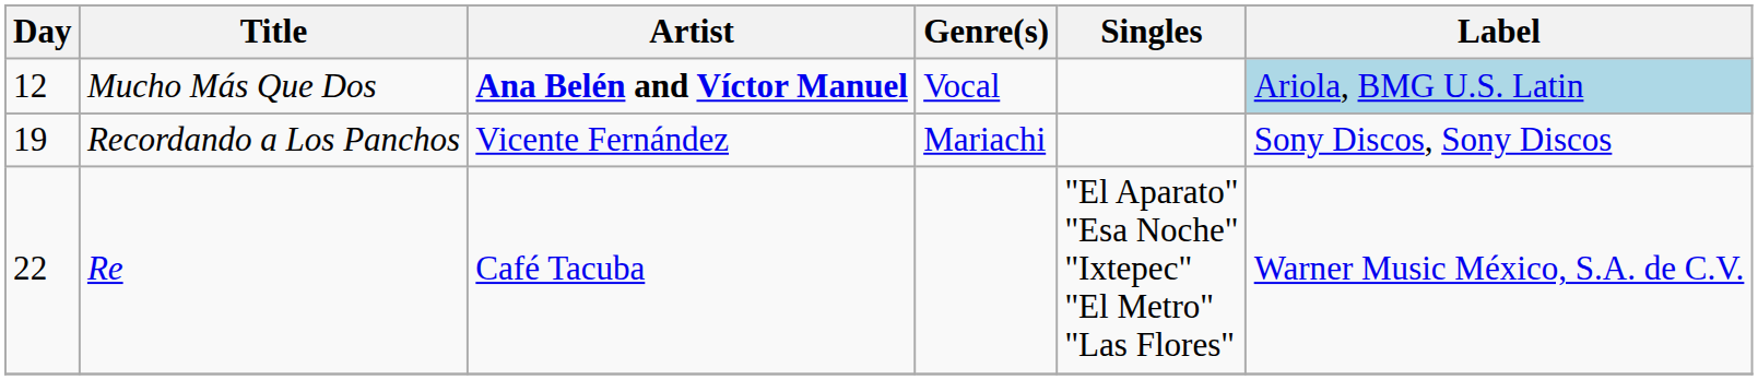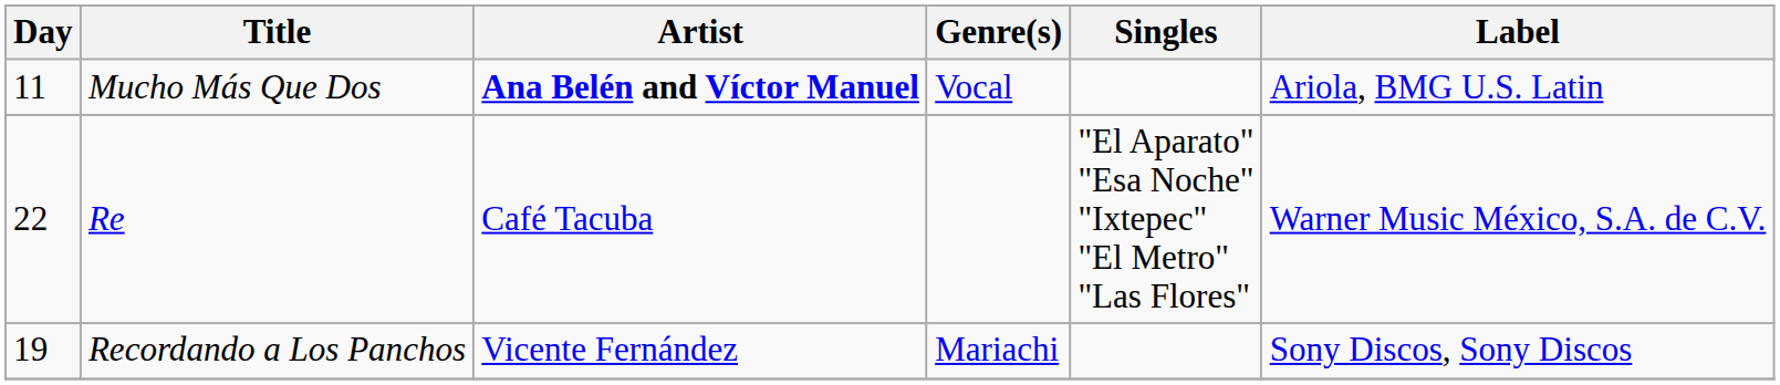Mucho Más Que Dos | Day: 12 -> 11
Mucho Más Que Dos | Label: lightblue background -> no background
rows swapped: Recordando a Los Panchos <-> Re
